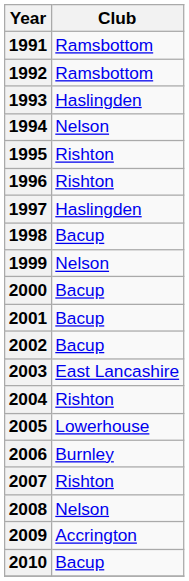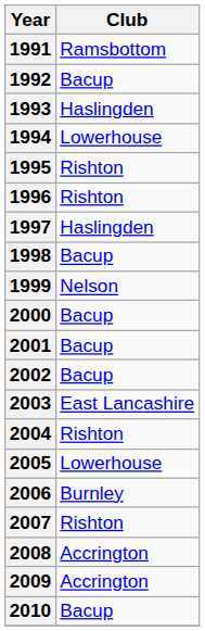1992 | Club: Ramsbottom -> Bacup
1994 | Club: Nelson -> Lowerhouse
2008 | Club: Nelson -> Accrington
